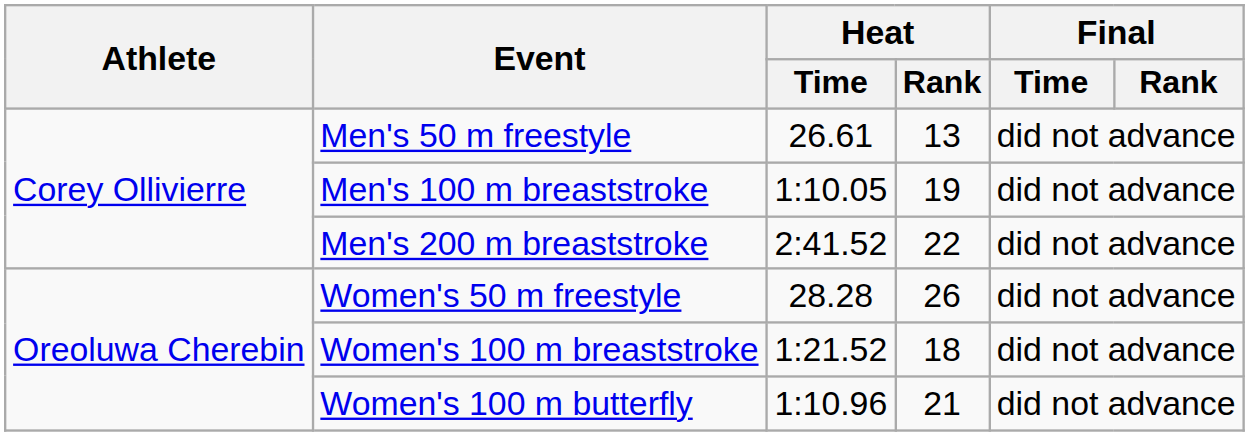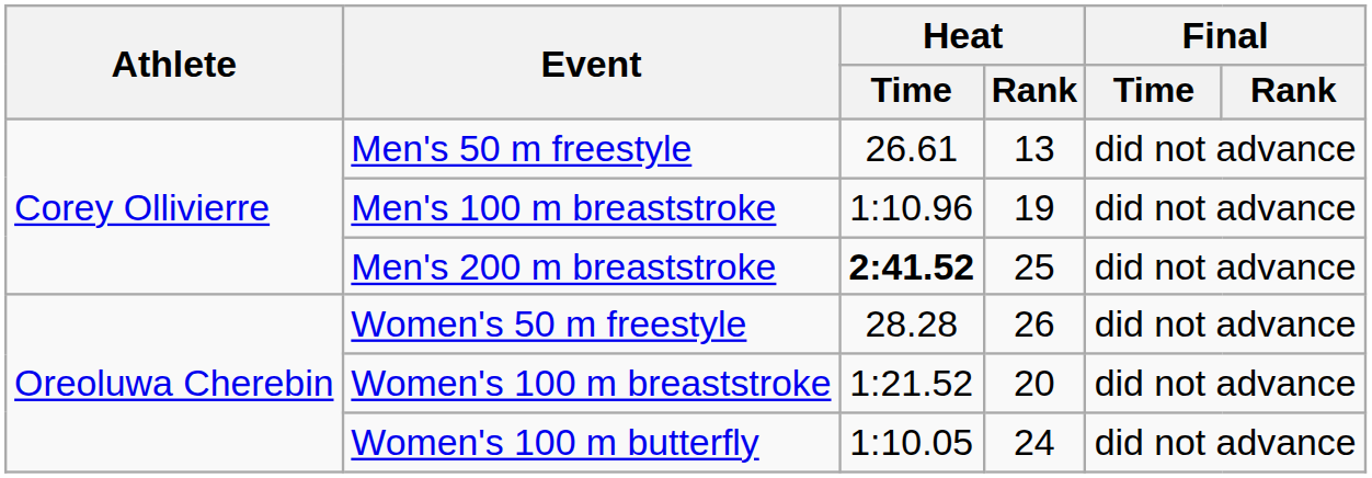Men's 100 m breaststroke | Heat / Time: 1:10.05 -> 1:10.96
Men's 200 m breaststroke | Heat / Time: normal -> bold
Men's 200 m breaststroke | Heat / Rank: 22 -> 25
Women's 100 m breaststroke | Heat / Rank: 18 -> 20
Women's 100 m butterfly | Heat / Time: 1:10.96 -> 1:10.05
Women's 100 m butterfly | Heat / Rank: 21 -> 24
